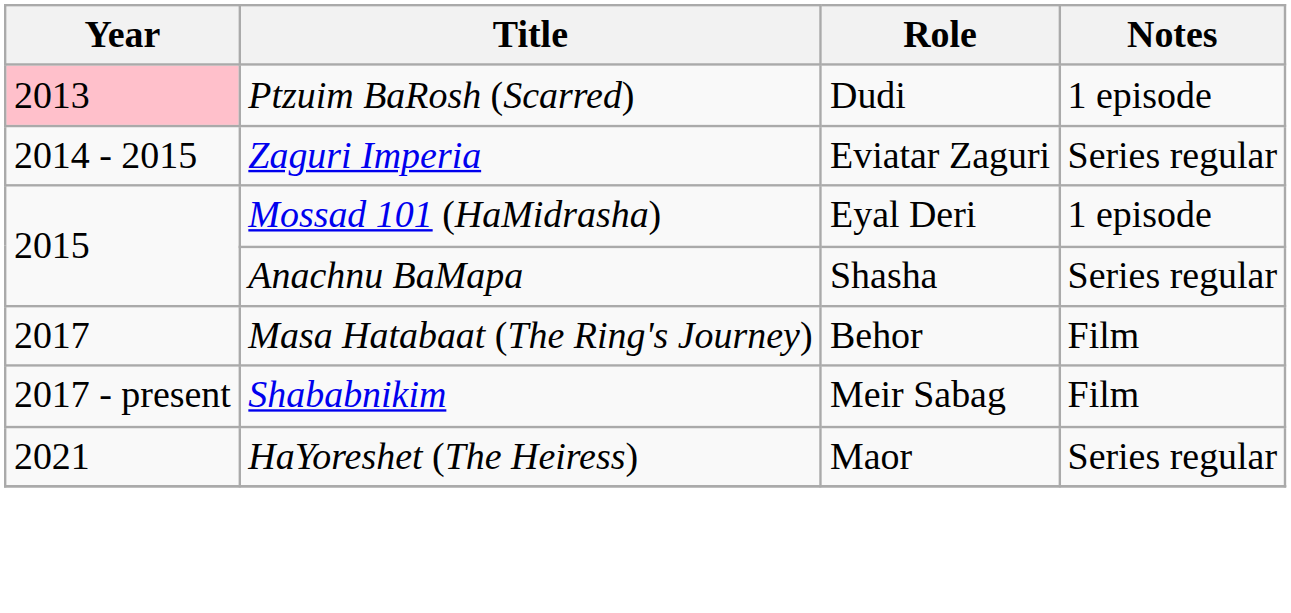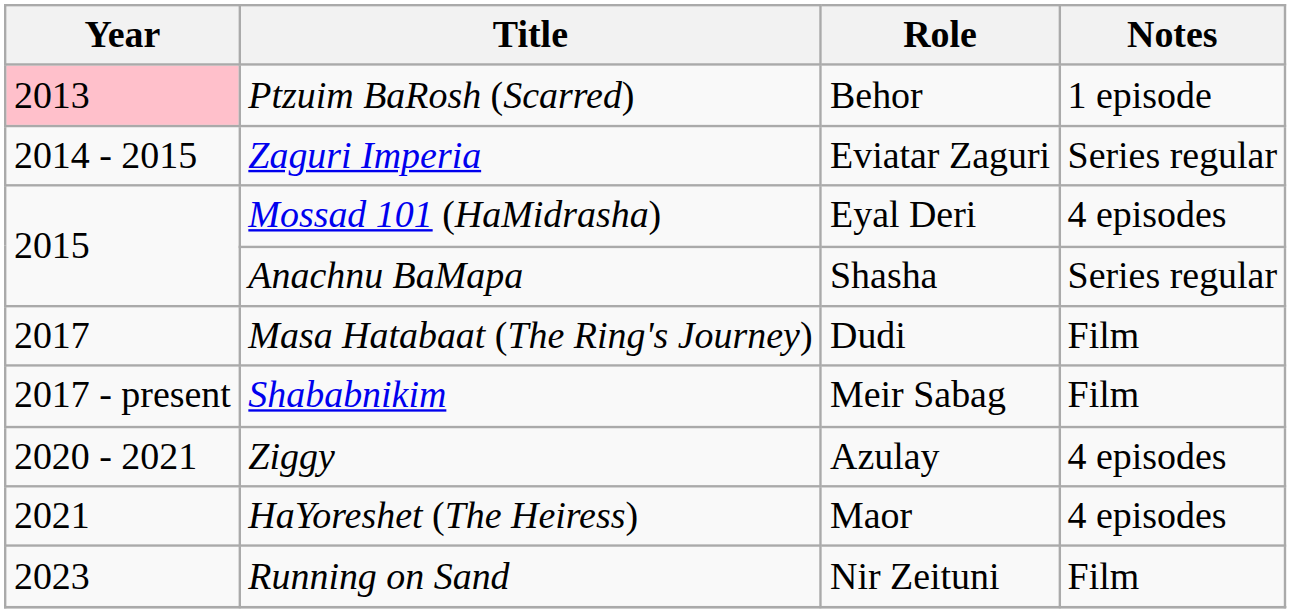Ptzuim BaRosh (Scarred) | Role: Dudi -> Behor
Mossad 101 (HaMidrasha) | Notes: 1 episode -> 4 episodes
Masa Hatabaat (The Ring's Journey) | Role: Behor -> Dudi
+ row: 2020 - 2021 | Ziggy | Azulay | 4 episodes
HaYoreshet (The Heiress) | Notes: Series regular -> 4 episodes
+ row: 2023 | Running on Sand | Nir Zeituni | Film
